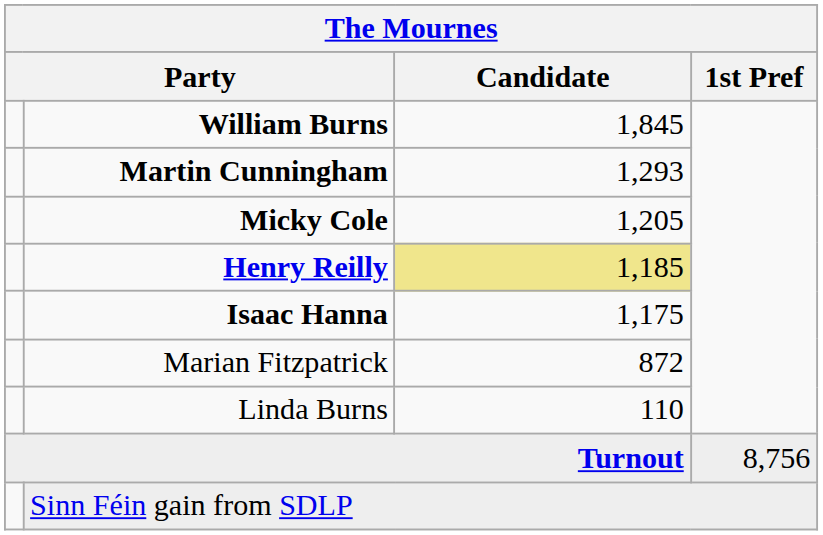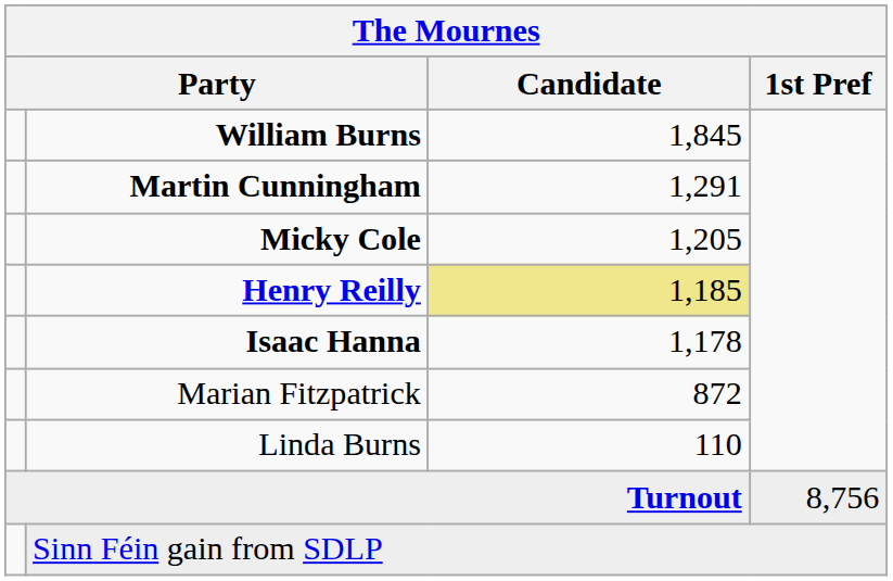Martin Cunningham | Candidate: 1,293 -> 1,291
Isaac Hanna | Candidate: 1,175 -> 1,178
